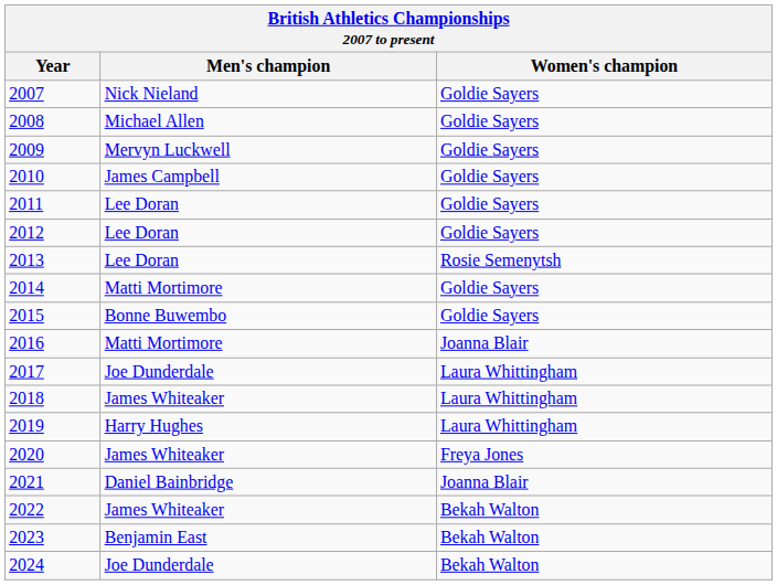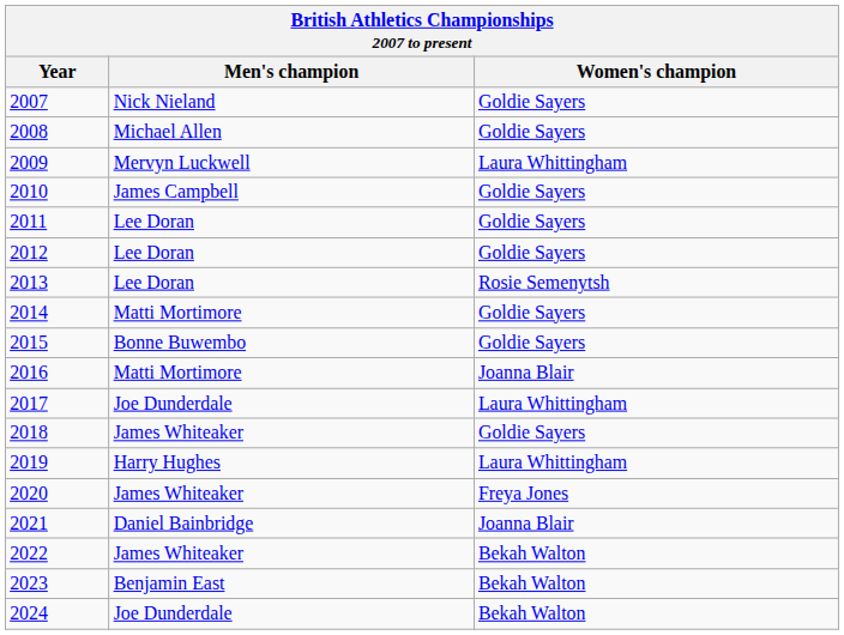2009 | Women's champion: Goldie Sayers -> Laura Whittingham
2018 | Women's champion: Laura Whittingham -> Goldie Sayers
